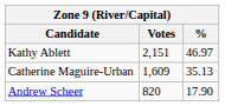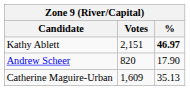Kathy Ablett | %: normal -> bold
rows swapped: Catherine Maguire-Urban <-> Andrew Scheer
